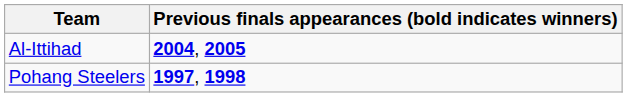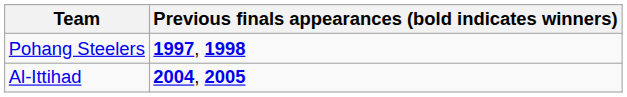rows swapped: Al-Ittihad <-> Pohang Steelers
